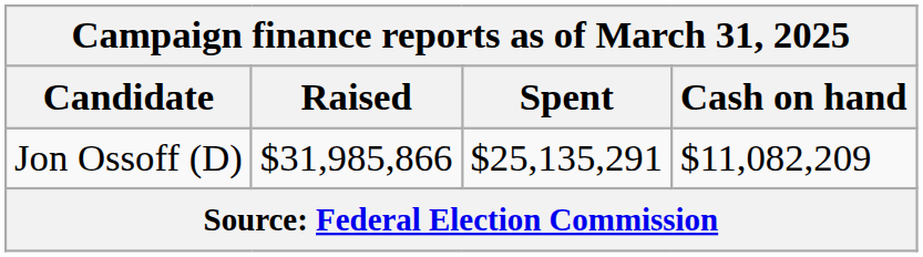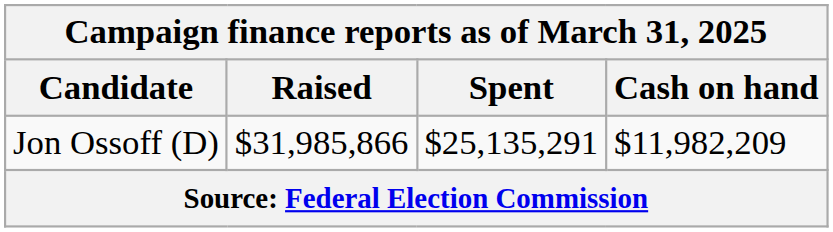Jon Ossoff (D) | Cash on hand: $11,082,209 -> $11,982,209
